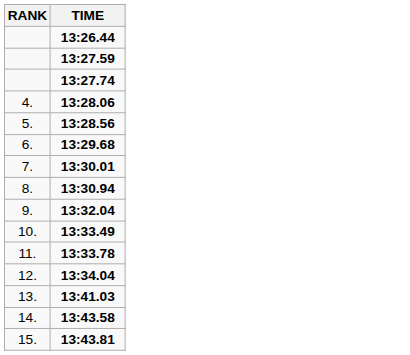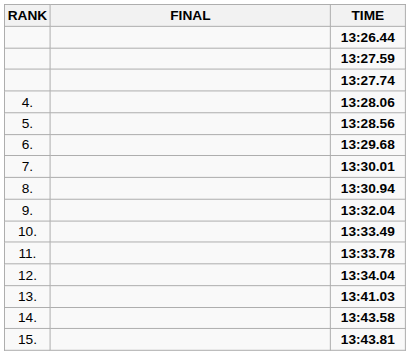+ column: FINAL
